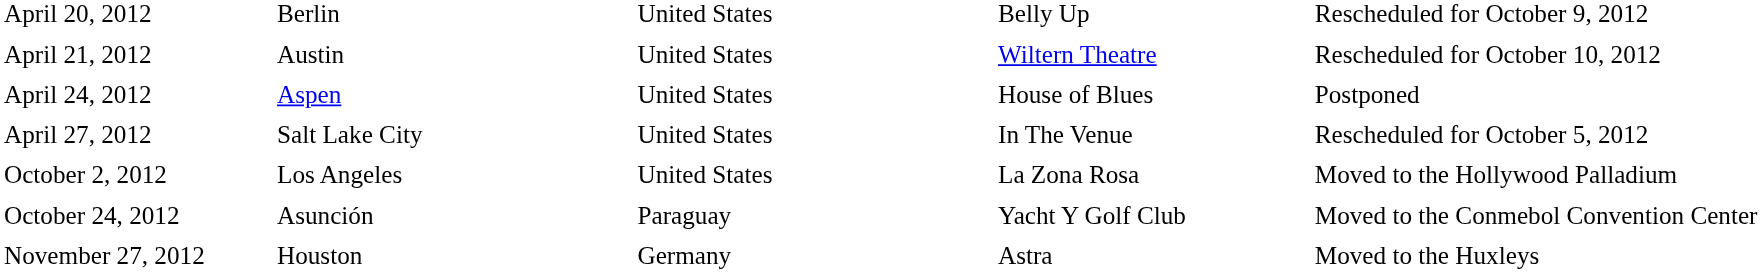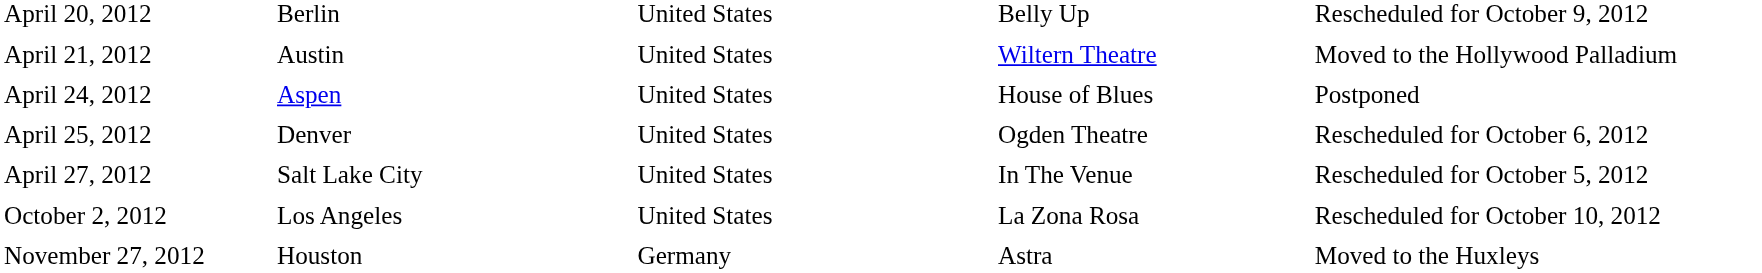April 21, 2012 | column 5: Rescheduled for October 10, 2012 -> Moved to the Hollywood Palladium
+ row: April 25, 2012 | Denver | United States | Ogden Theatre | Rescheduled for October 6, 2012
October 2, 2012 | column 5: Moved to the Hollywood Palladium -> Rescheduled for October 10, 2012
- row: October 24, 2012 | Asunción | Paraguay | Yacht Y Golf Club | Moved to the Conmebol Convention Center
